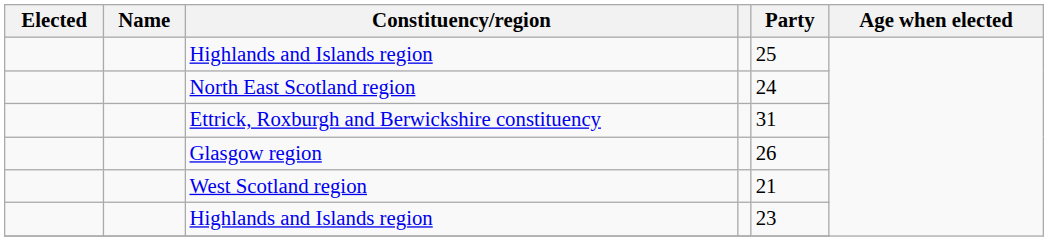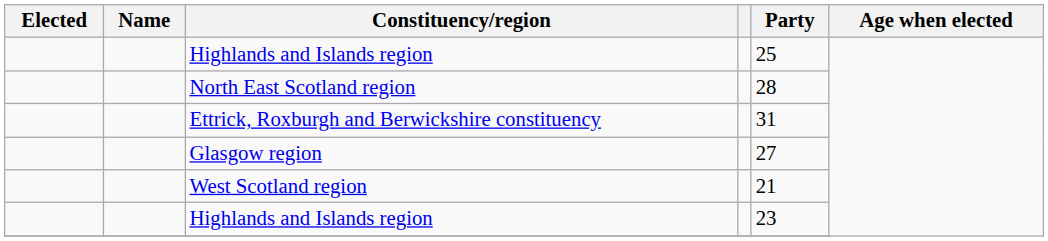North East Scotland region | Party: 24 -> 28
Glasgow region | Party: 26 -> 27
